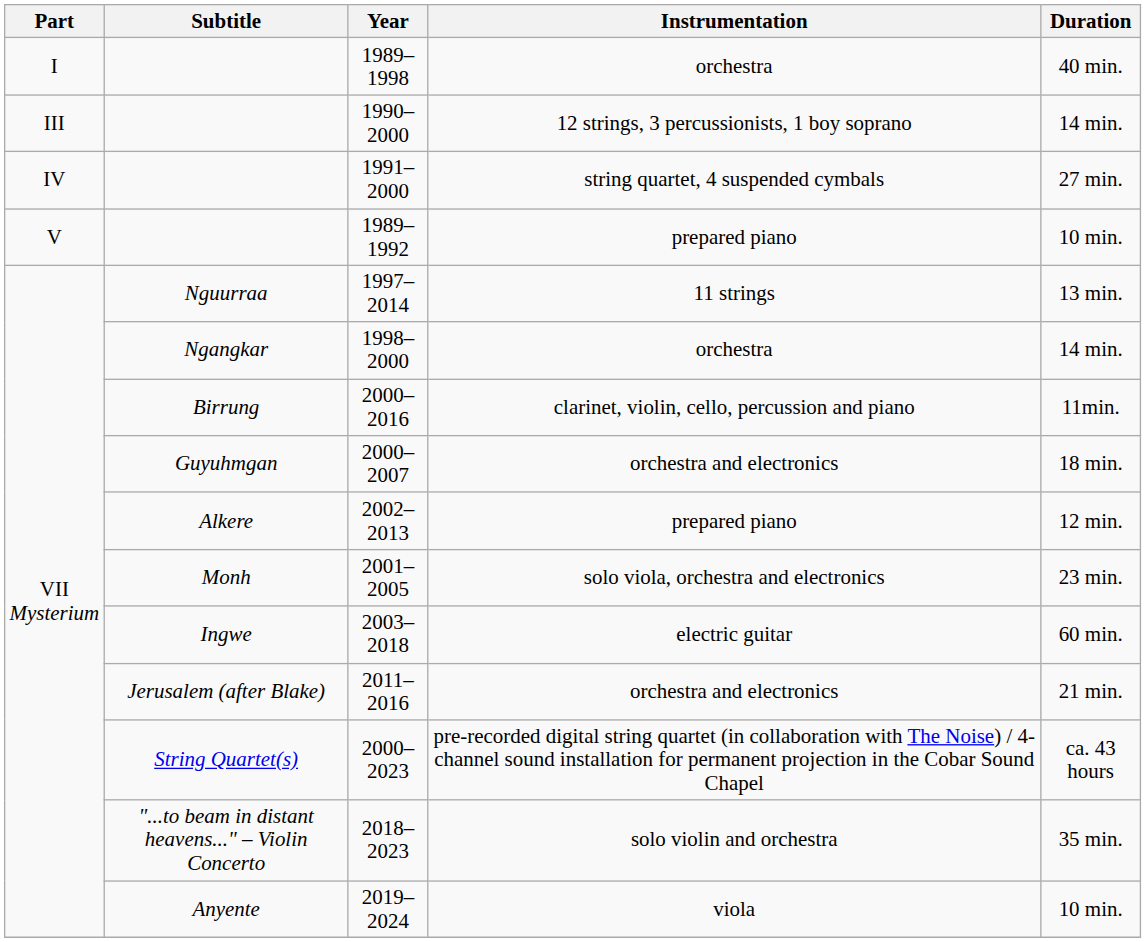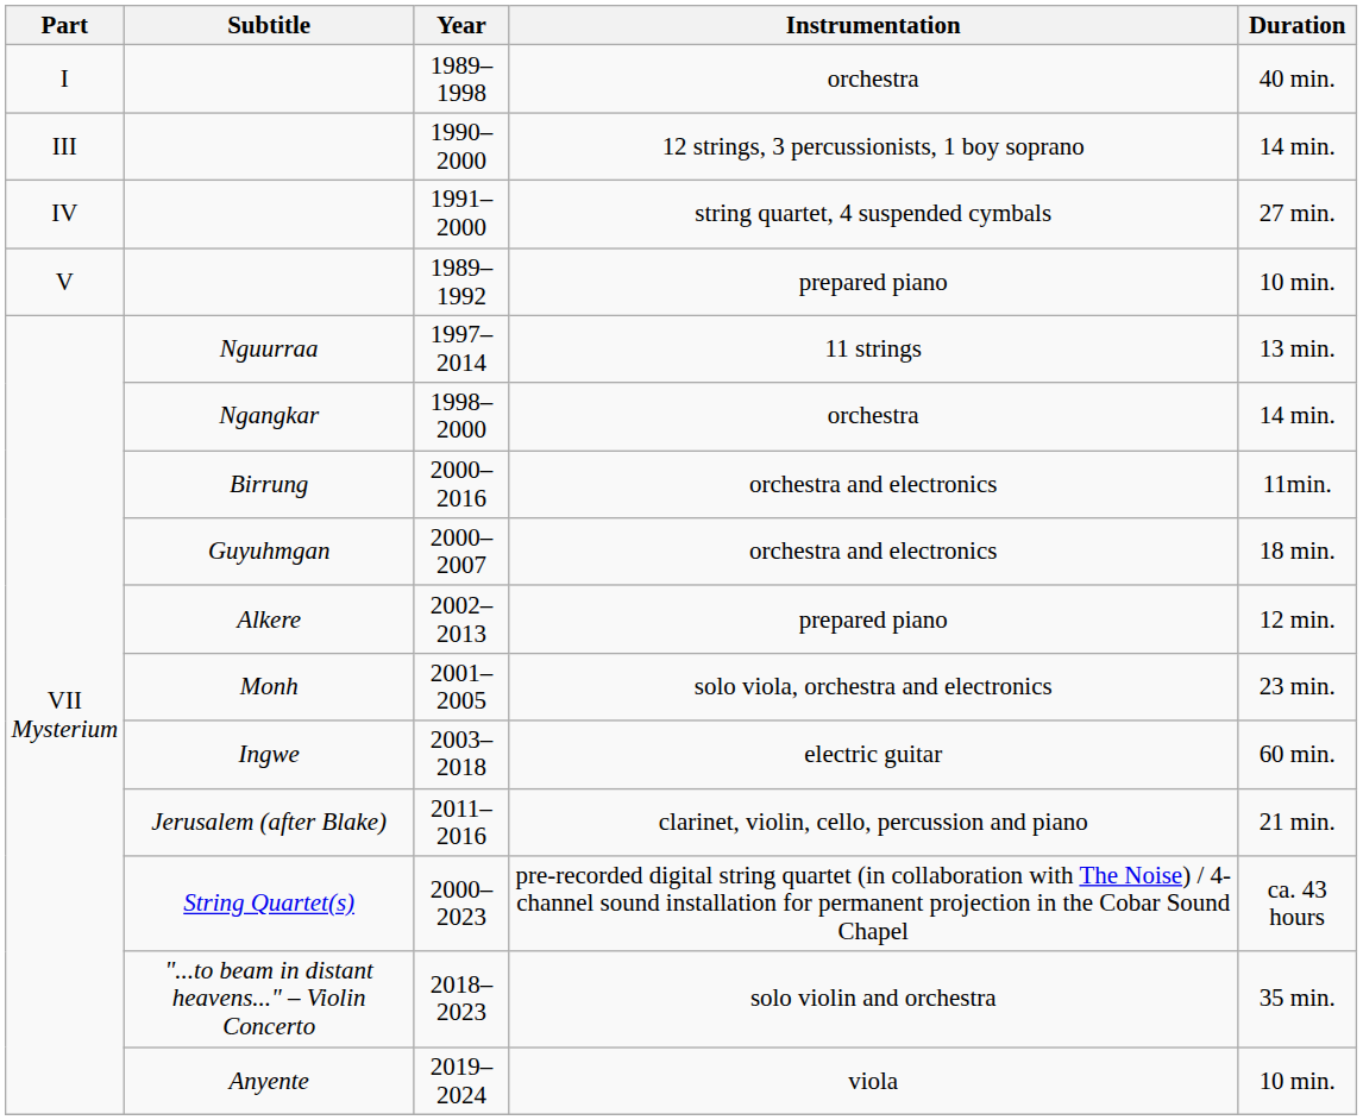2000–2016 | Instrumentation: clarinet, violin, cello, percussion and piano -> orchestra and electronics
2011–2016 | Instrumentation: orchestra and electronics -> clarinet, violin, cello, percussion and piano
